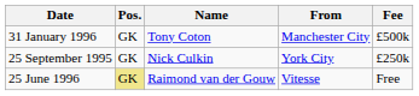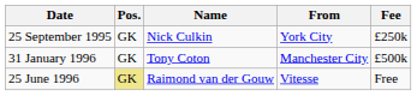rows swapped: 25 September 1995 <-> 31 January 1996
